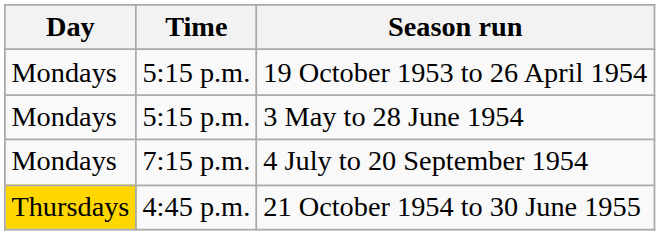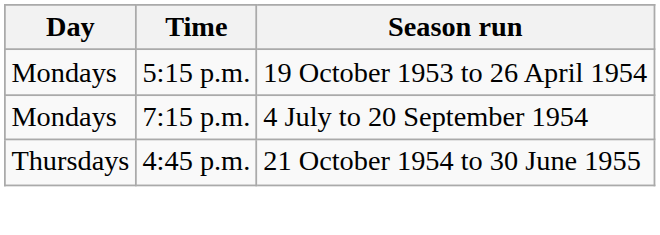- row: Mondays | 5:15 p.m. | 3 May to 28 June 1954
21 October 1954 to 30 June 1955 | Day: gold background -> no background
